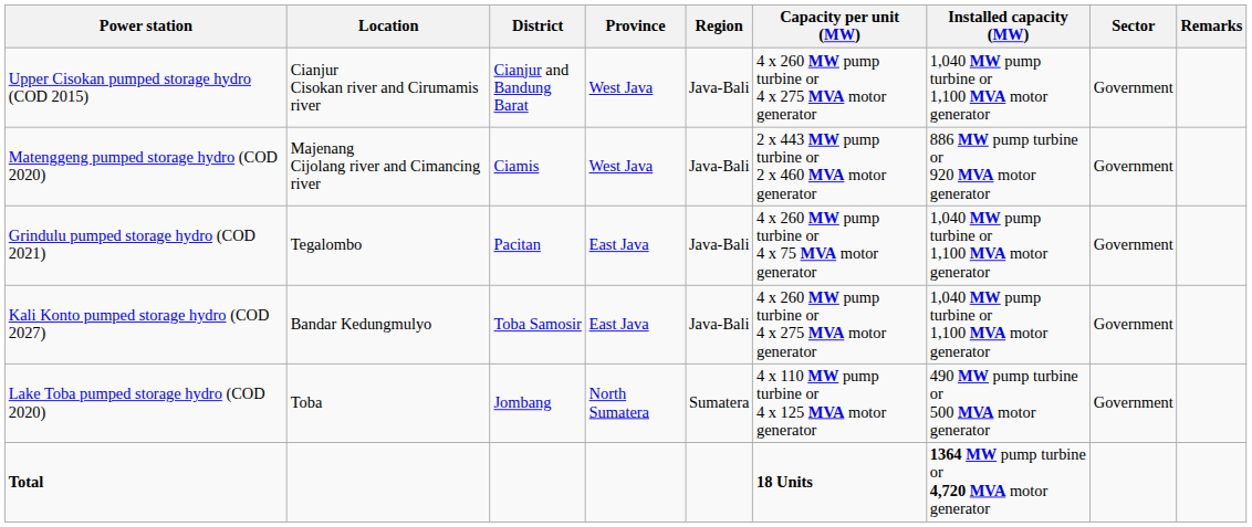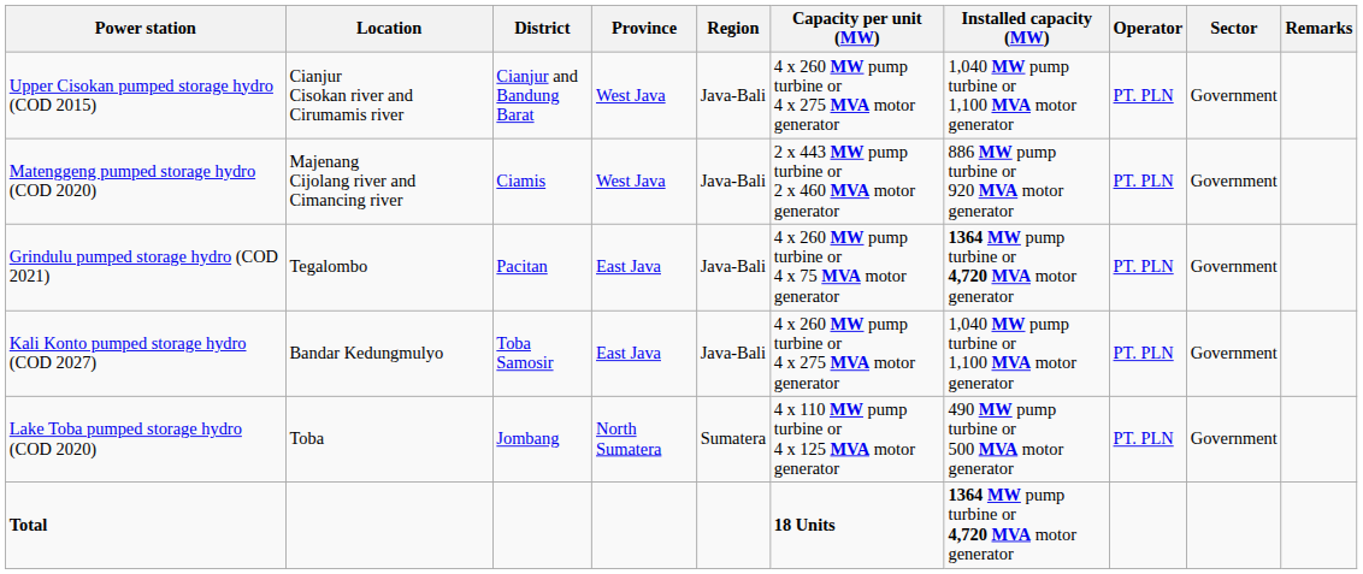+ column: Operator | PT. PLN | PT. PLN | PT. PLN | PT. PLN | PT. PLN
Grindulu pumped storage hydro (COD 2021) | Installed capacity (MW): 1,040 MW pump turbine or 1,100 MVA motor generator -> 1364 MW pump turbine or 4,720 MVA motor generator
